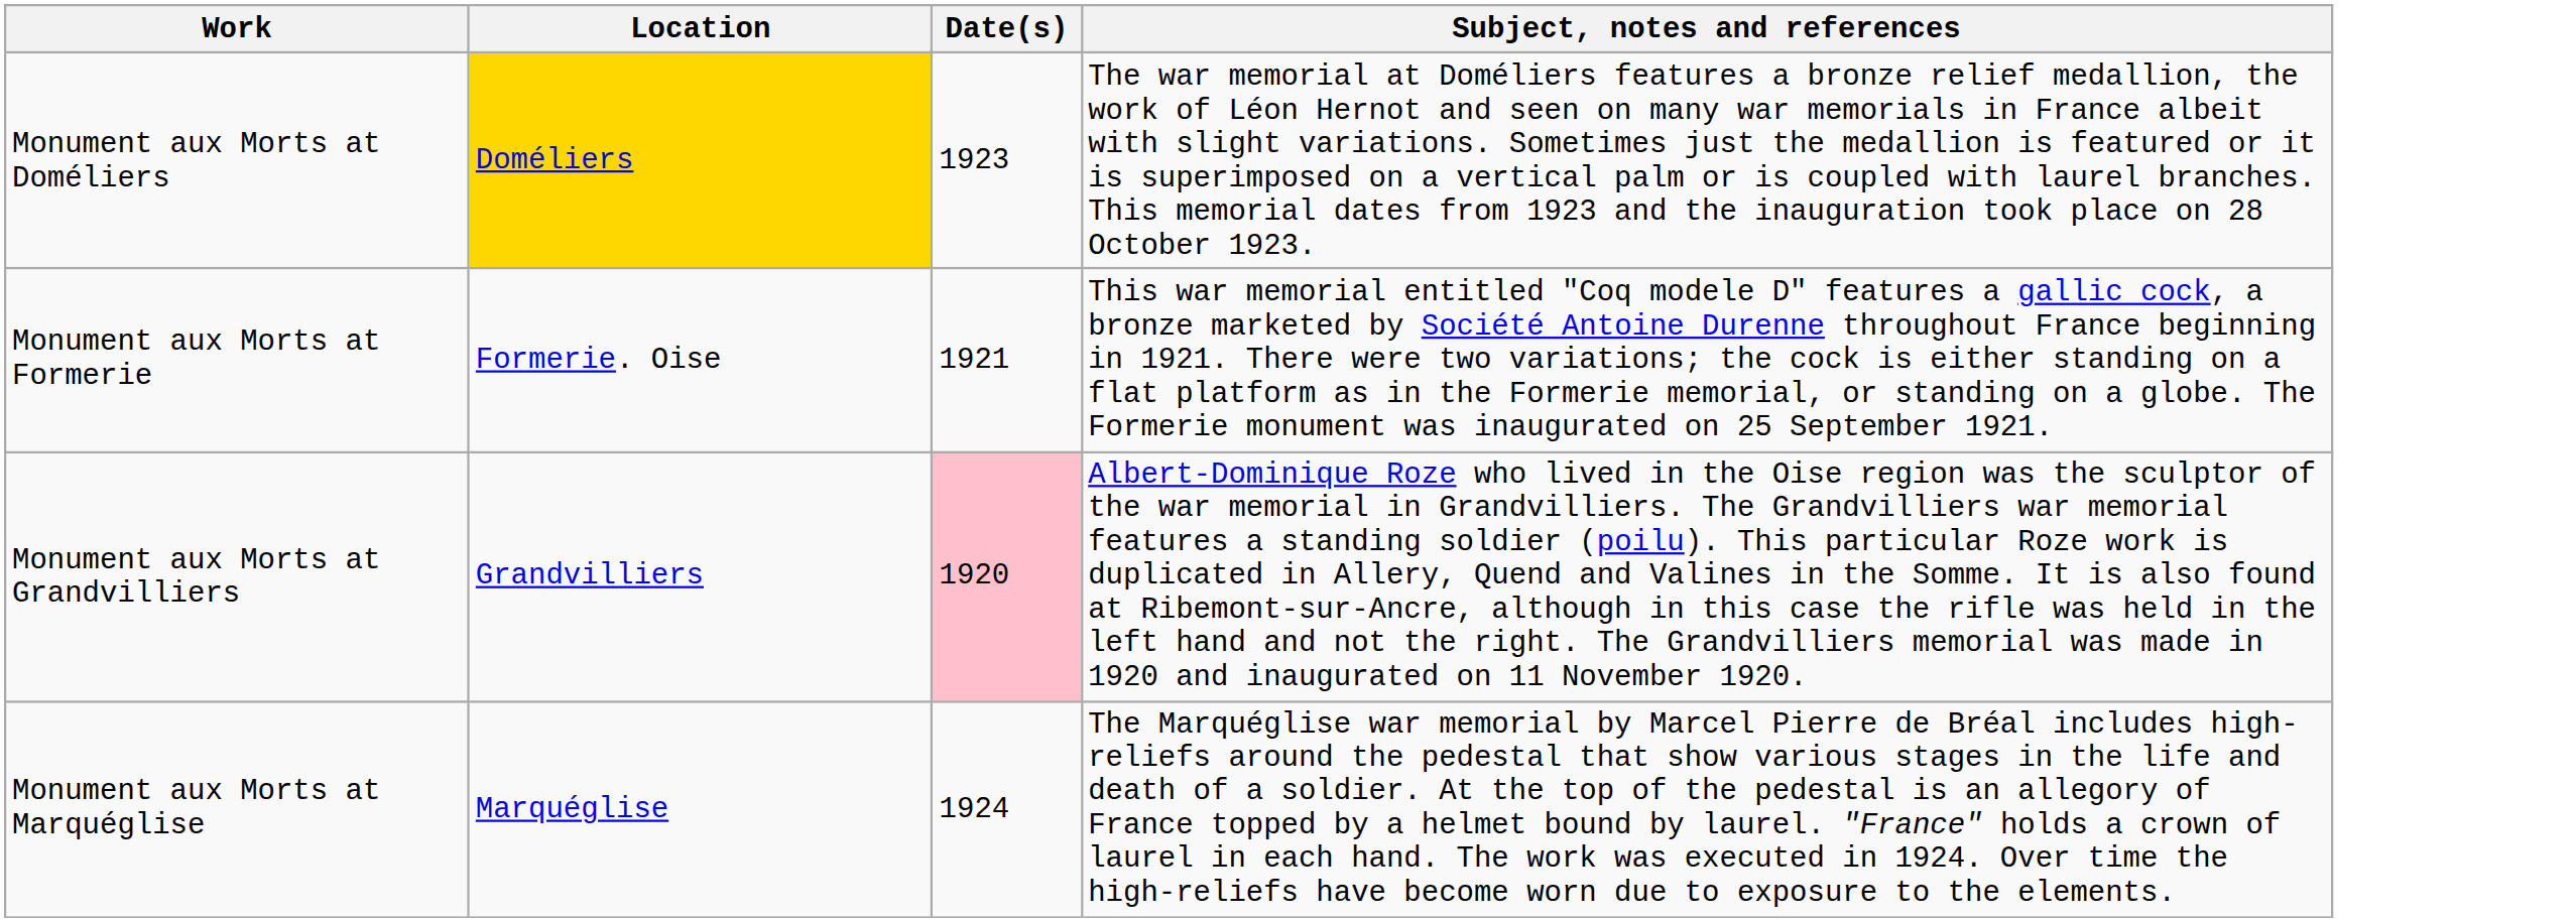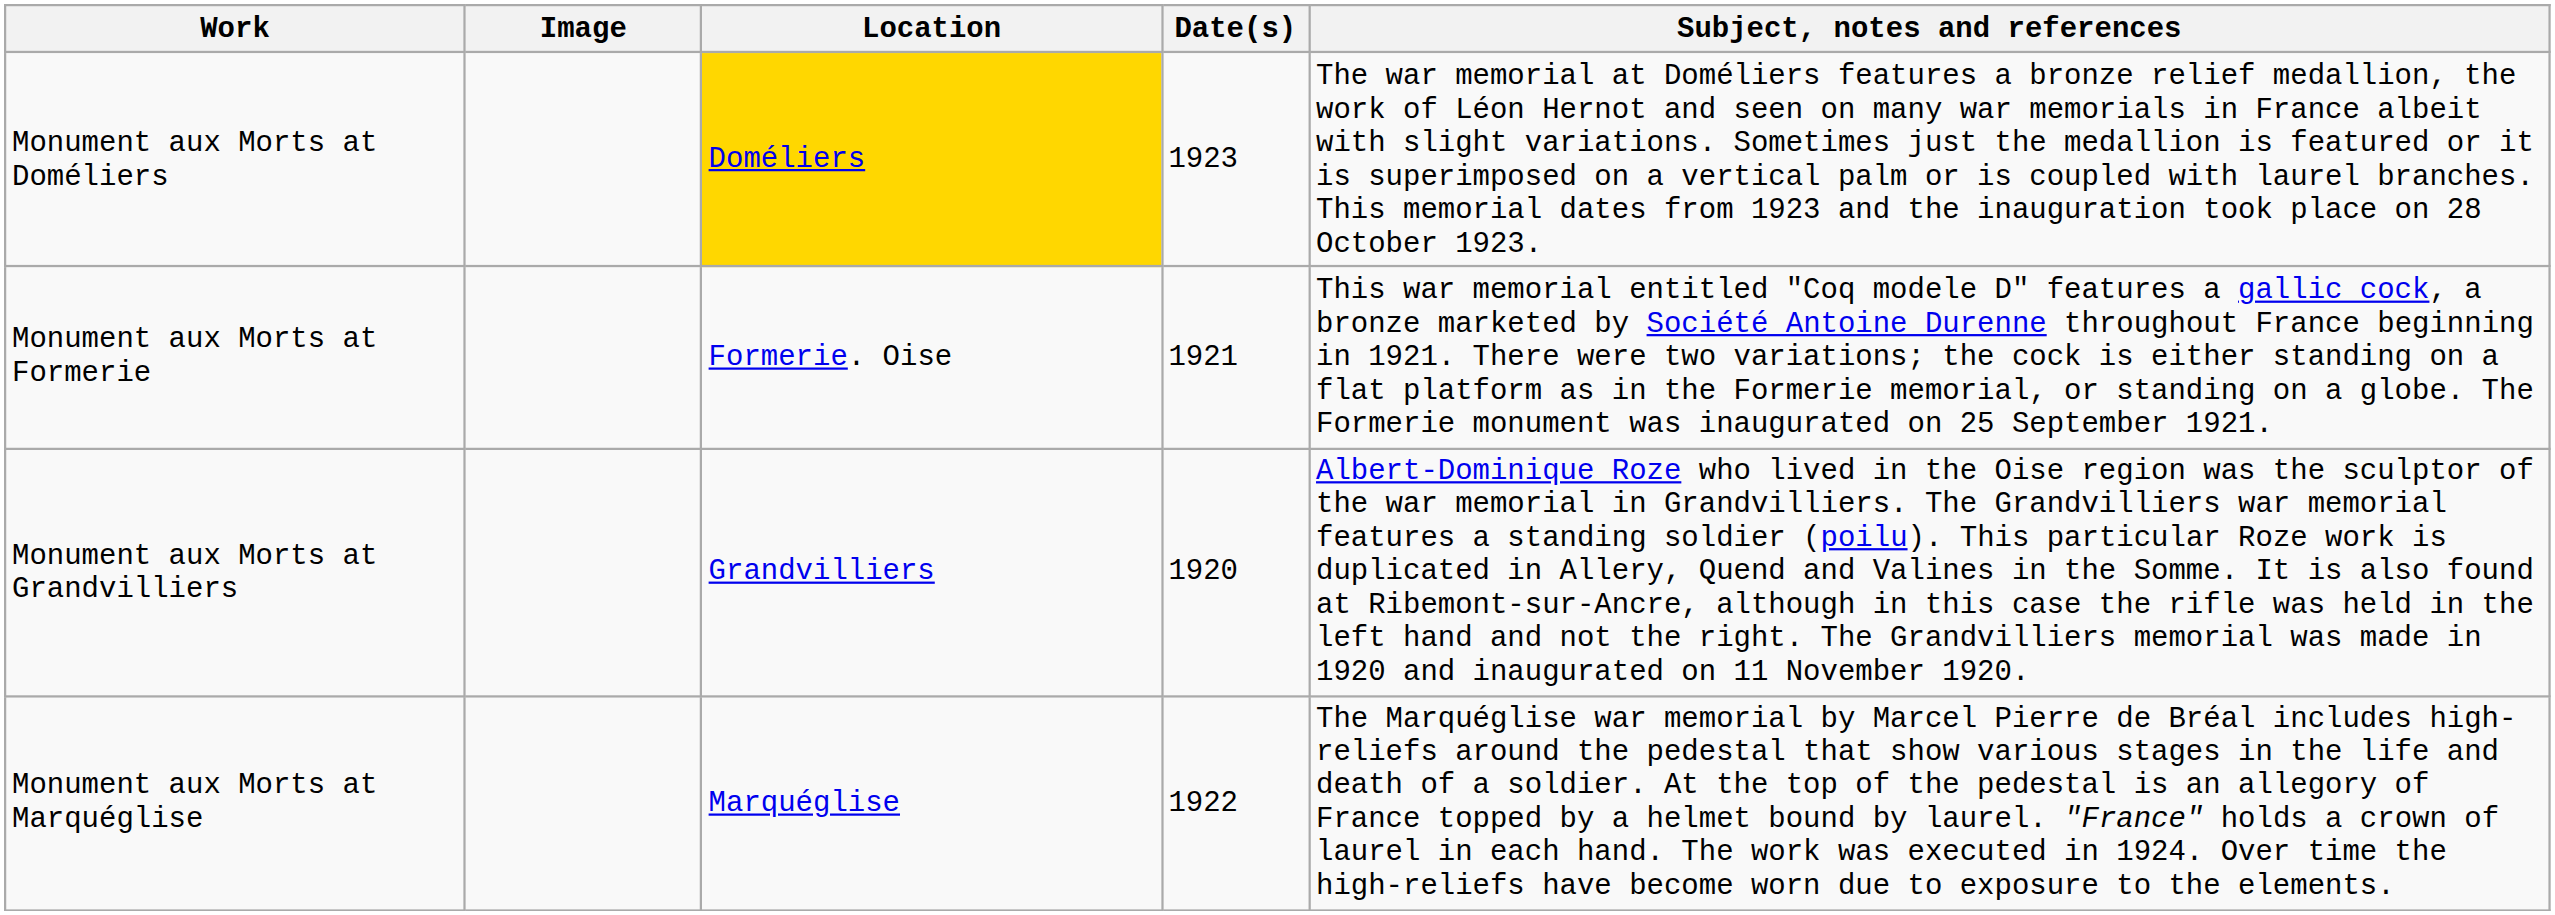+ column: Image
Monument aux Morts at Grandvilliers | Date(s): pink background -> no background
Monument aux Morts at Marquéglise | Date(s): 1924 -> 1922
